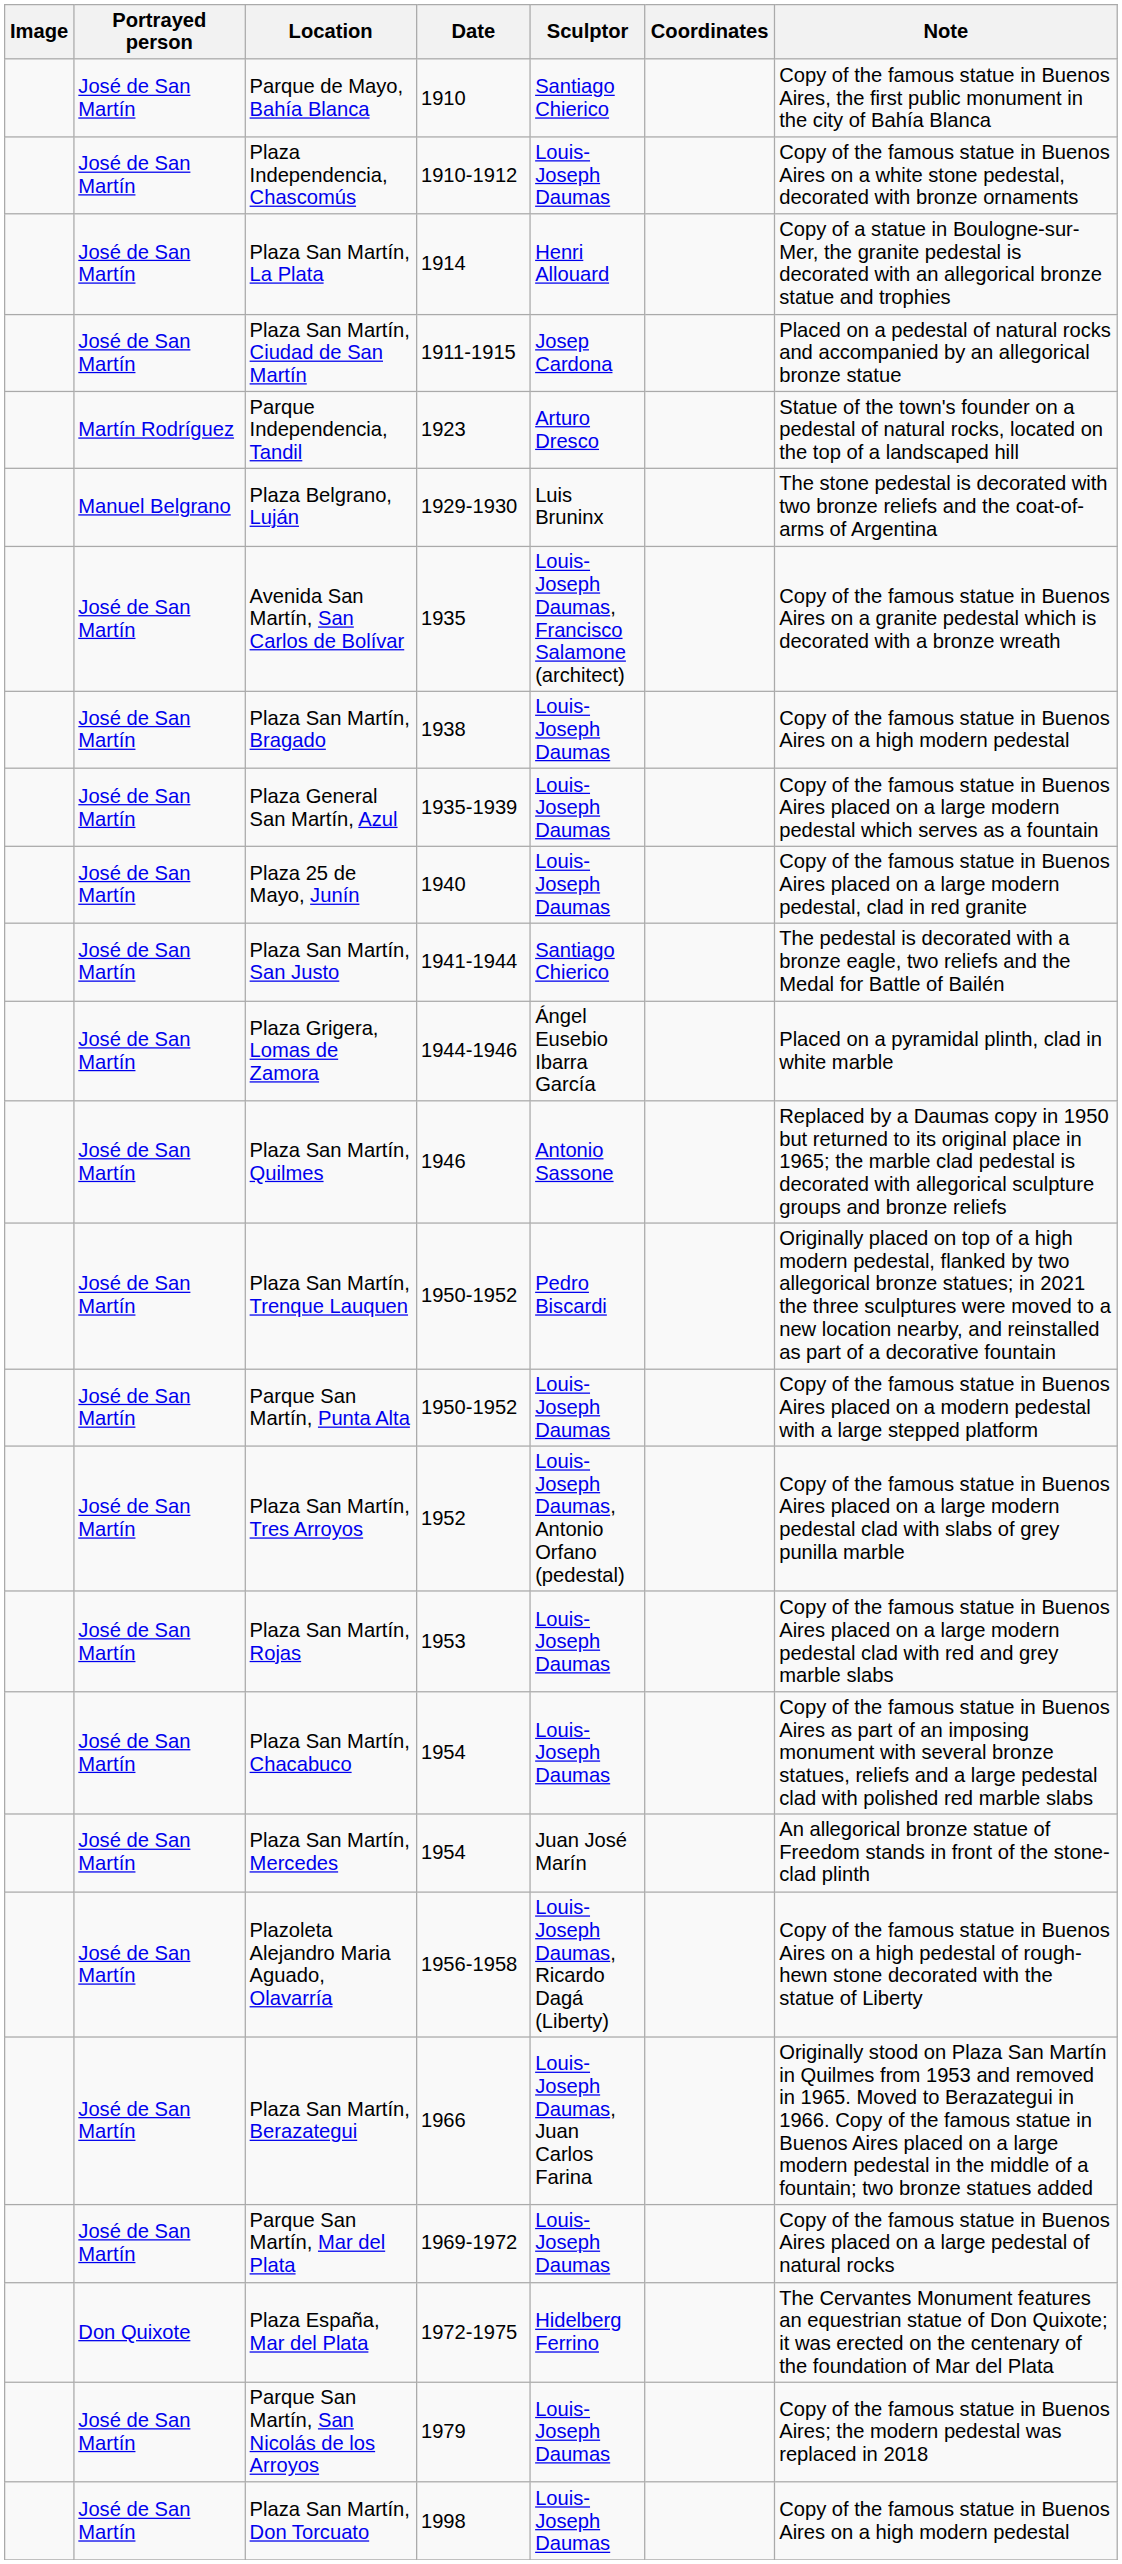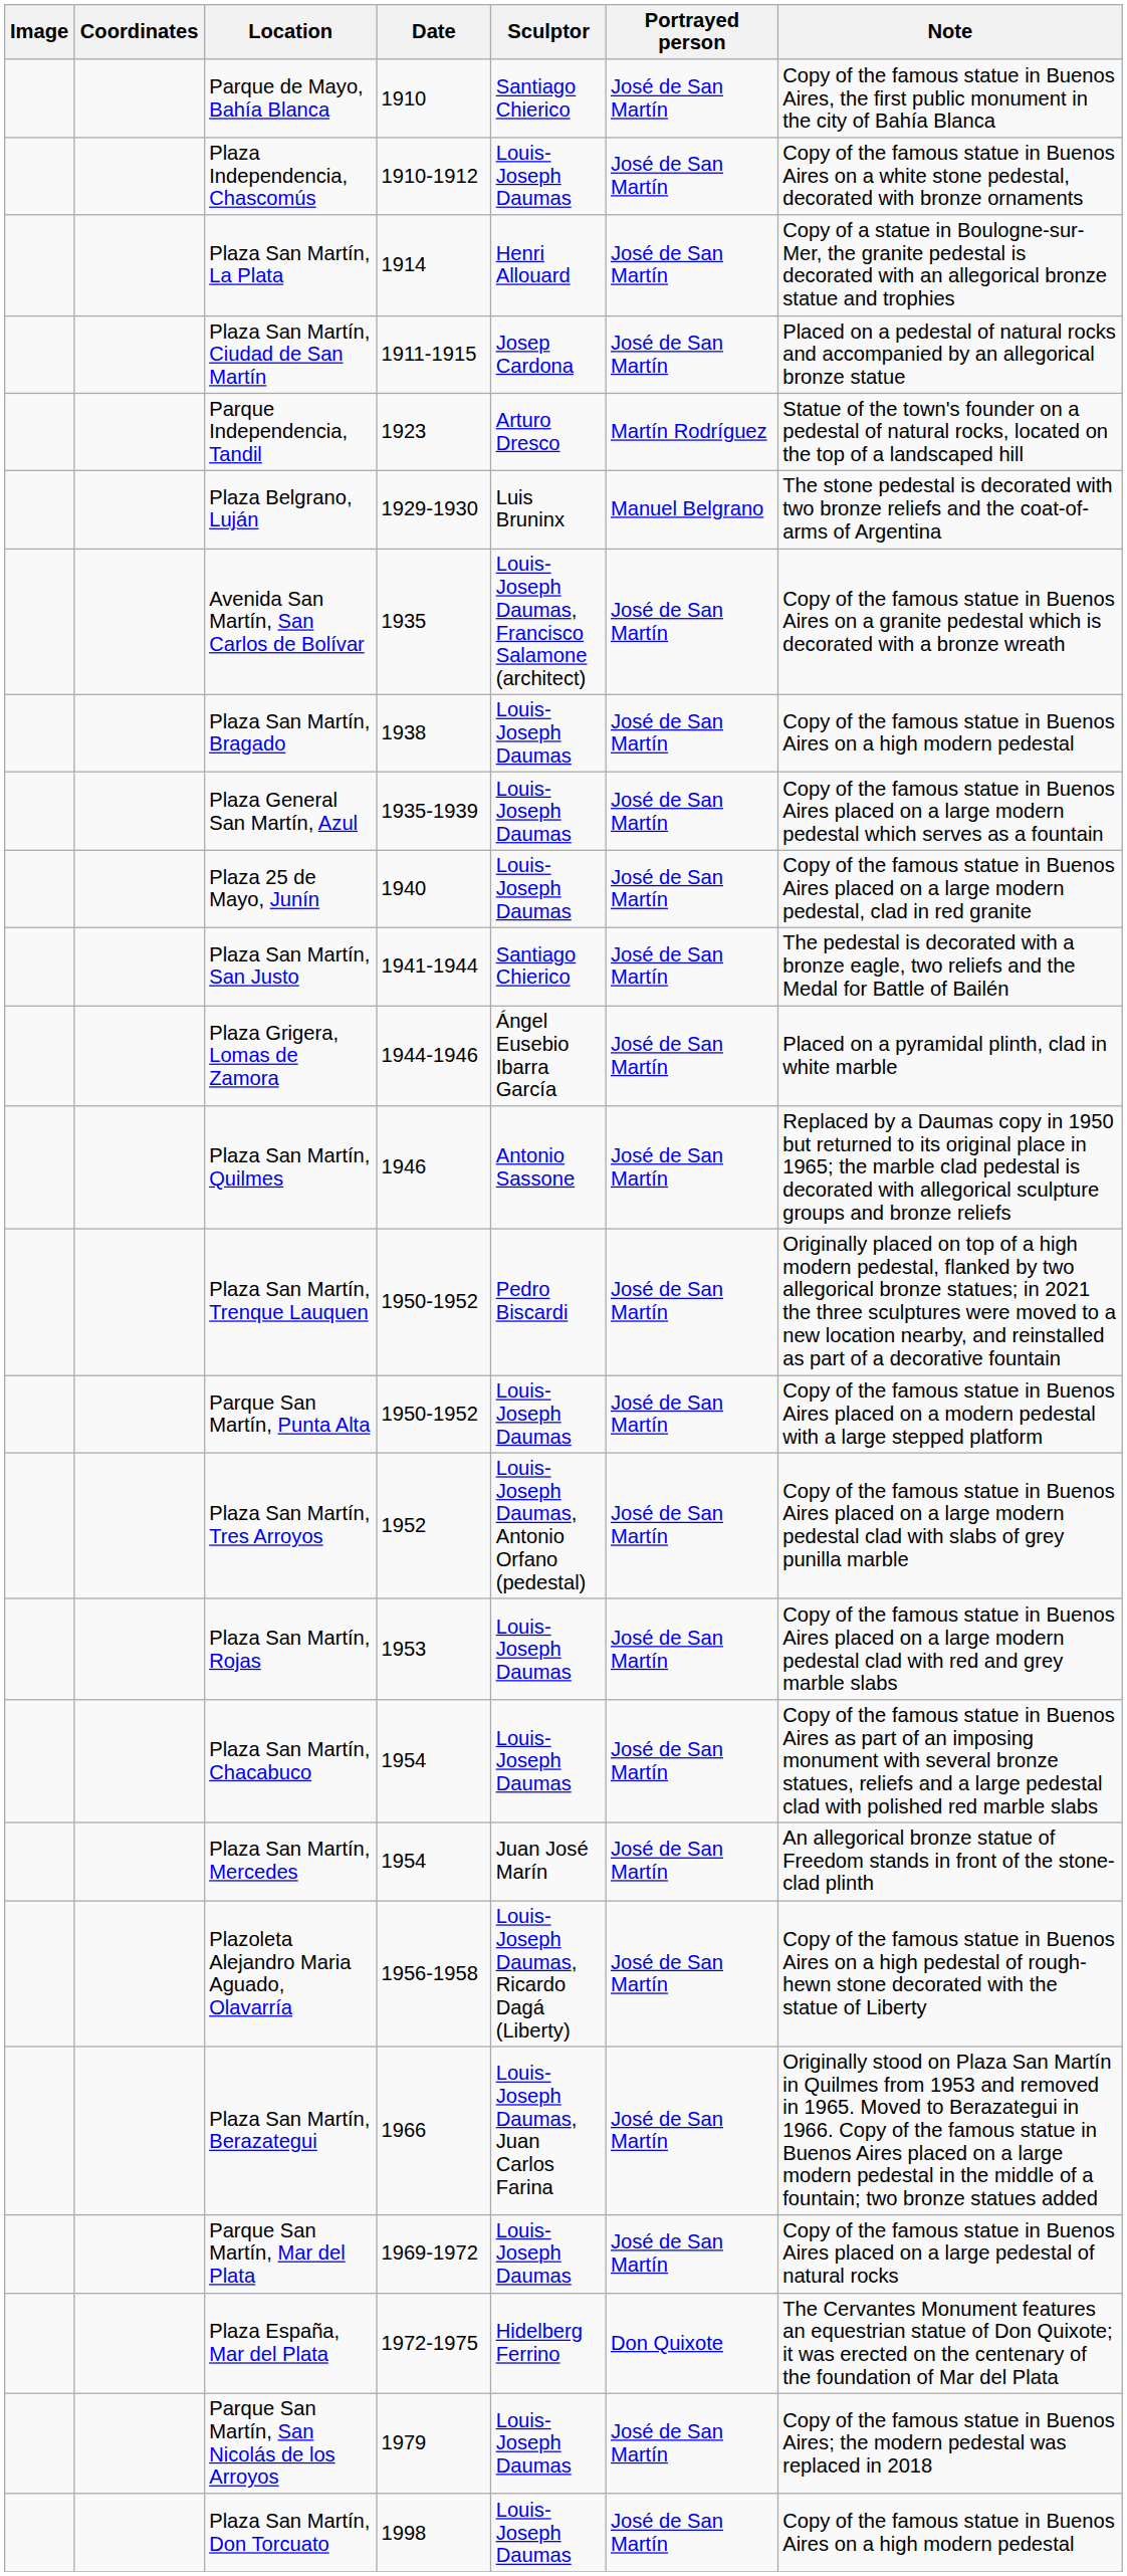columns swapped: Portrayed person <-> Coordinates
